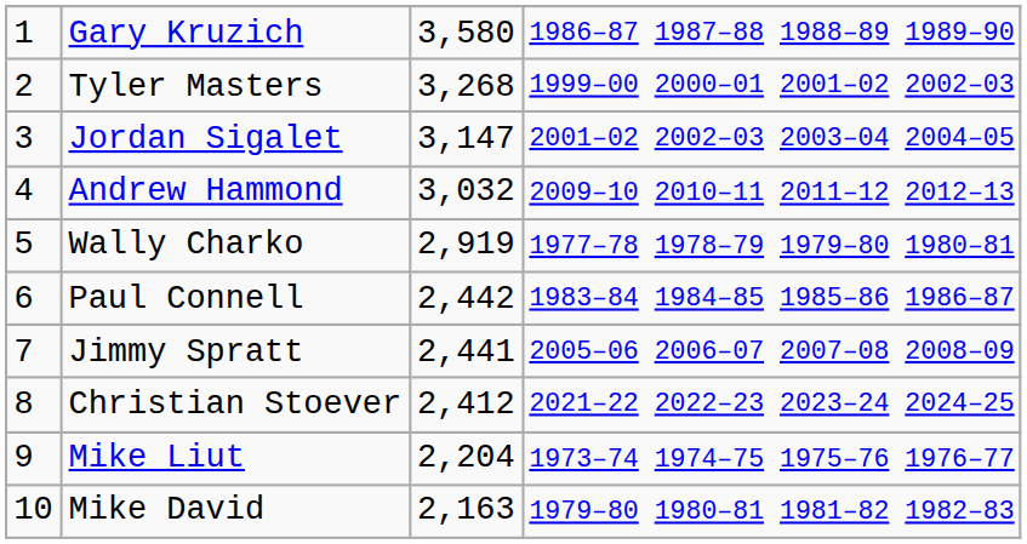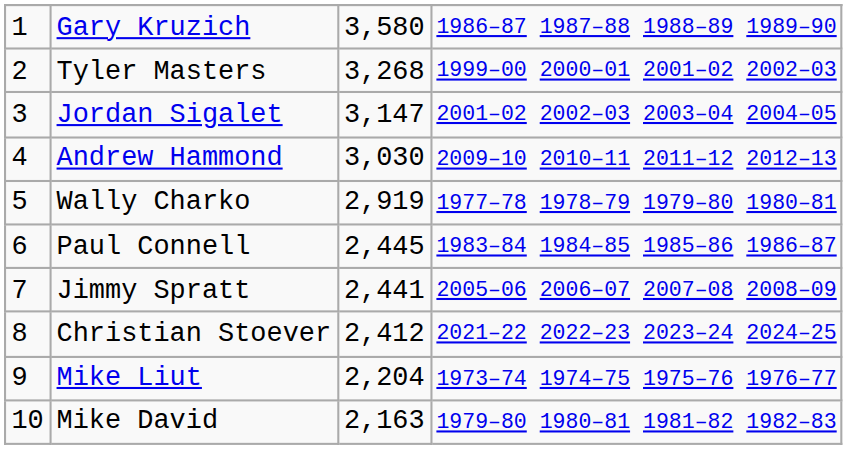Andrew Hammond | column 3: 3,032 -> 3,030
Paul Connell | column 3: 2,442 -> 2,445
